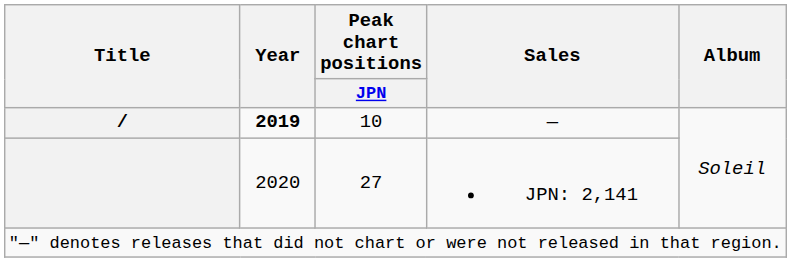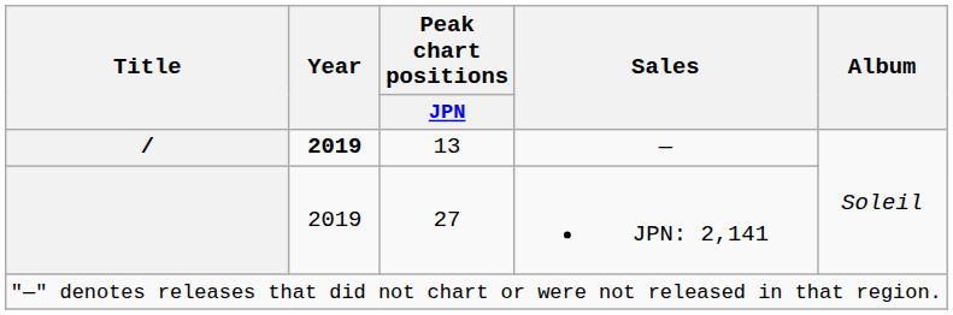— | Peak chart positions / JPN: 10 -> 13
JPN: 2,141 | Year: 2020 -> 2019
